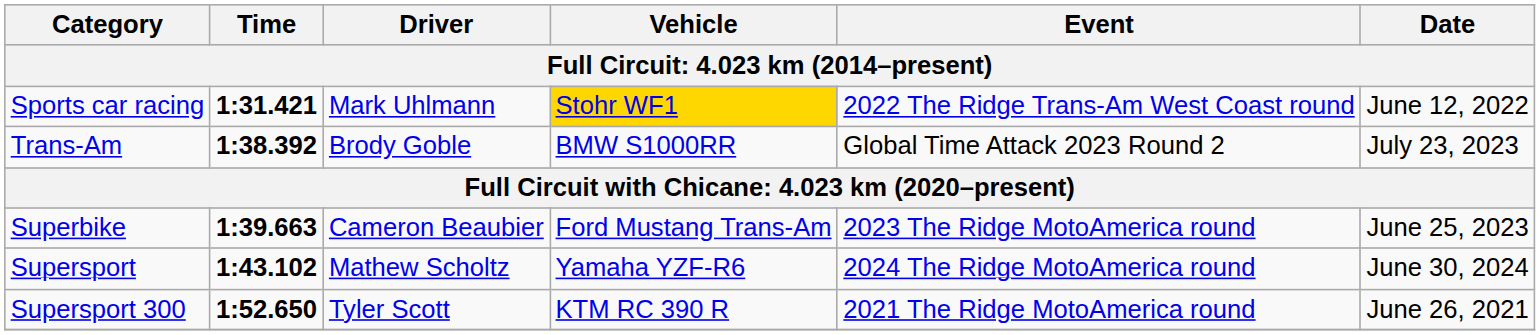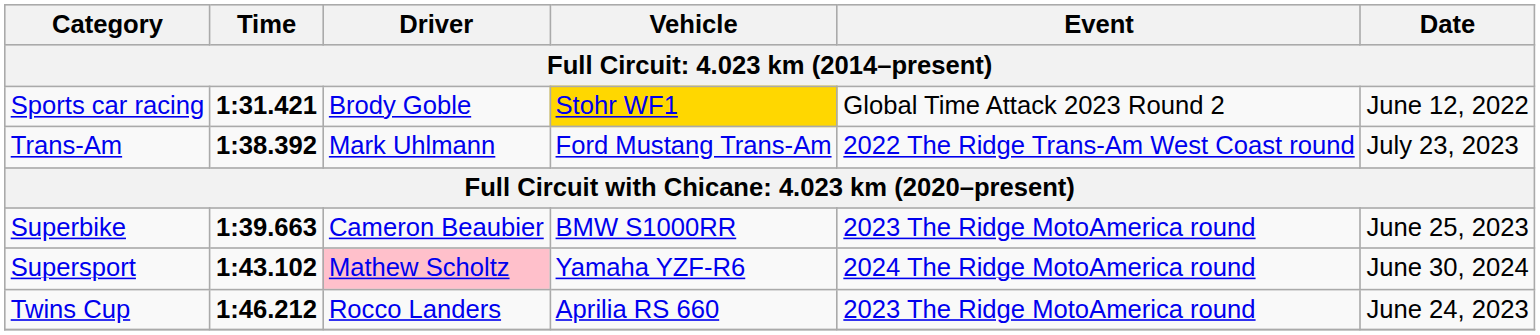Sports car racing | Driver: Mark Uhlmann -> Brody Goble
Sports car racing | Event: 2022 The Ridge Trans-Am West Coast round -> Global Time Attack 2023 Round 2
Trans-Am | Driver: Brody Goble -> Mark Uhlmann
Trans-Am | Vehicle: BMW S1000RR -> Ford Mustang Trans-Am
Trans-Am | Event: Global Time Attack 2023 Round 2 -> 2022 The Ridge Trans-Am West Coast round
Superbike | Vehicle: Ford Mustang Trans-Am -> BMW S1000RR
Supersport | Driver: no background -> pink background
+ row: Twins Cup | 1:46.212 | Rocco Landers | Aprilia RS 660 | 2023 The Ridge MotoAmerica round | June 24, 2023
- row: Supersport 300 | 1:52.650 | Tyler Scott | KTM RC 390 R | 2021 The Ridge MotoAmerica round | June 26, 2021
